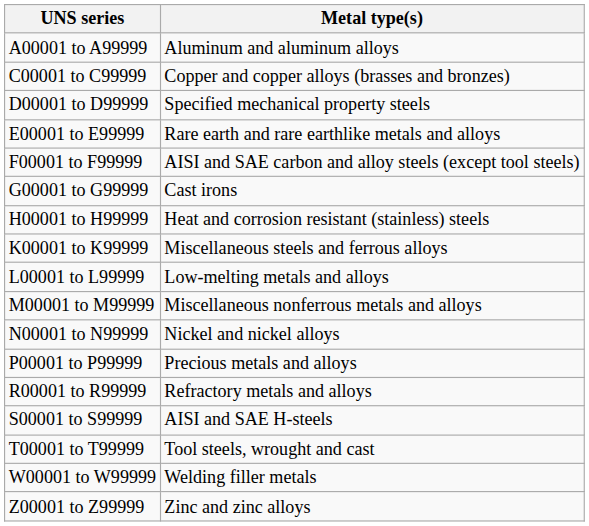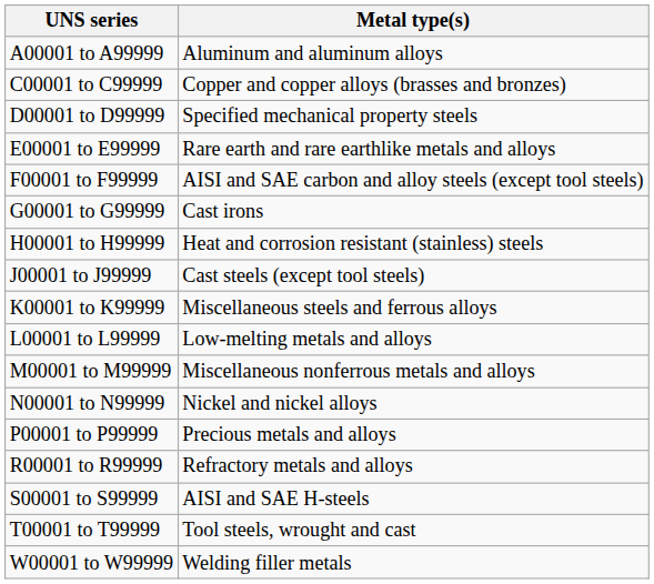+ row: J00001 to J99999 | Cast steels (except tool steels)
- row: Z00001 to Z99999 | Zinc and zinc alloys
